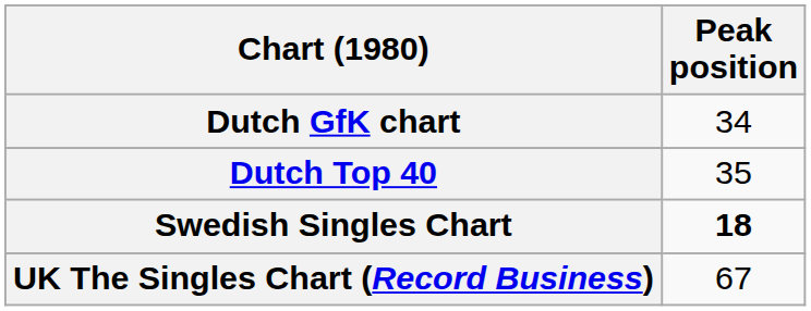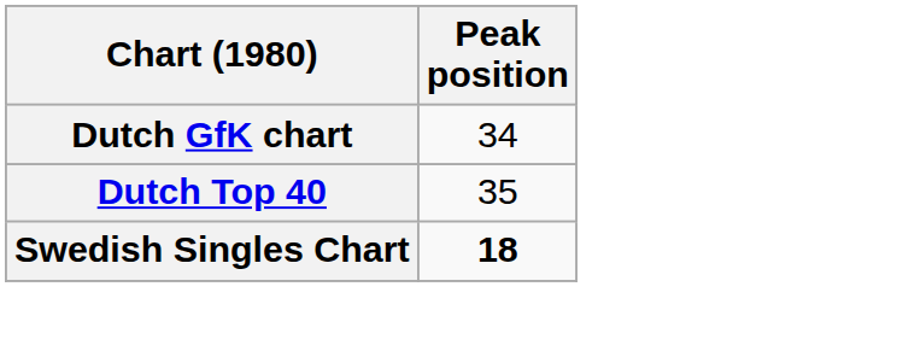- row: UK The Singles Chart (Record Business) | 67
